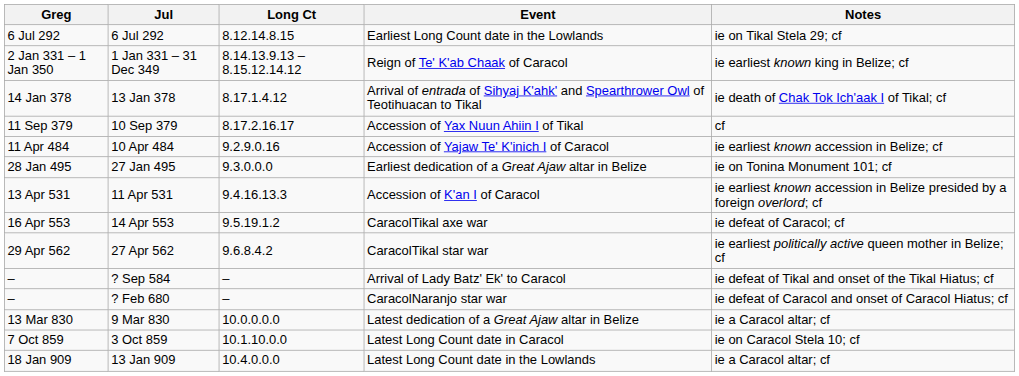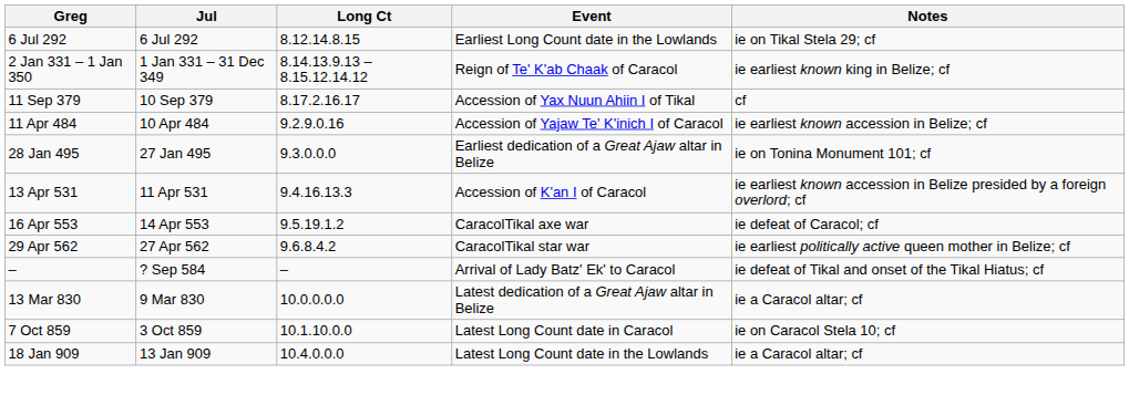- row: 14 Jan 378 | 13 Jan 378 | 8.17.1.4.12 | Arrival of entrada of Sihyaj K'ahk' and Spearthrower Owl of Teotihuacan to Tikal | ie death of Chak Tok Ich'aak I of Tikal; cf
- row: – | ? Feb 680 | – | CaracolNaranjo star war | ie defeat of Caracol and onset of Caracol Hiatus; cf
